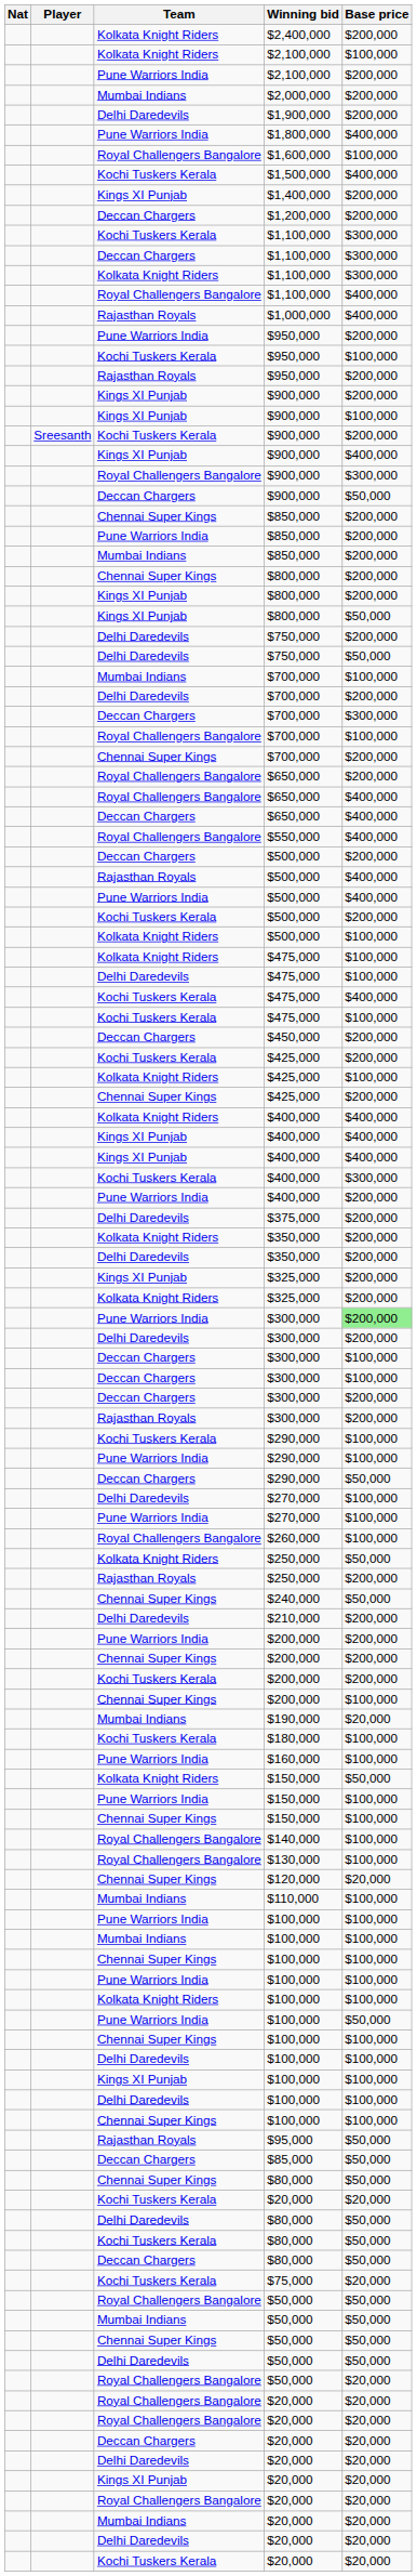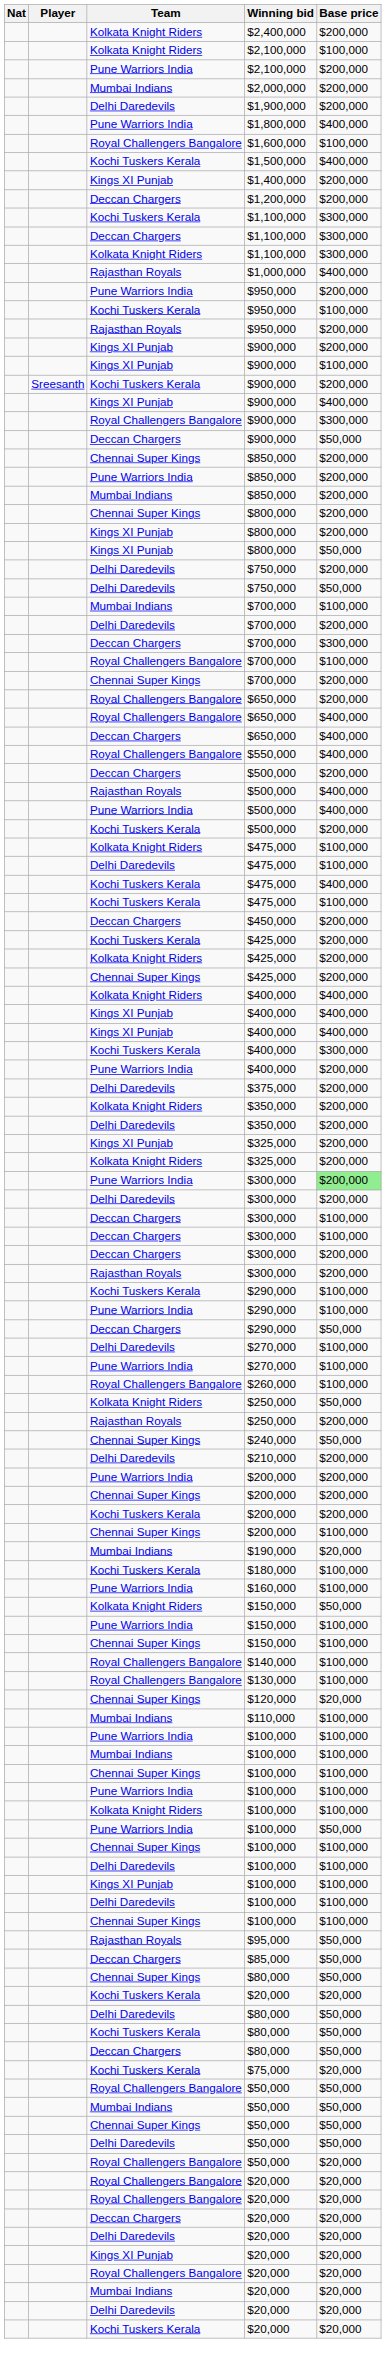- row: Royal Challengers Bangalore | $1,100,000 | $400,000
- row: Kolkata Knight Riders | $500,000 | $100,000
Kolkata Knight Riders / $425,000 | Base price: $100,000 -> $200,000
